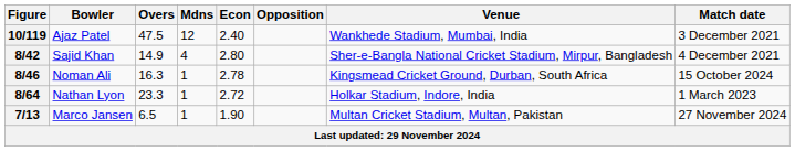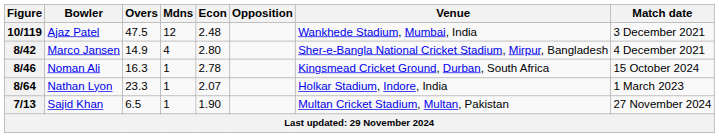10/119 | Econ: 2.40 -> 2.48
8/42 | Bowler: Sajid Khan -> Marco Jansen
8/64 | Econ: 2.72 -> 2.07
7/13 | Bowler: Marco Jansen -> Sajid Khan
